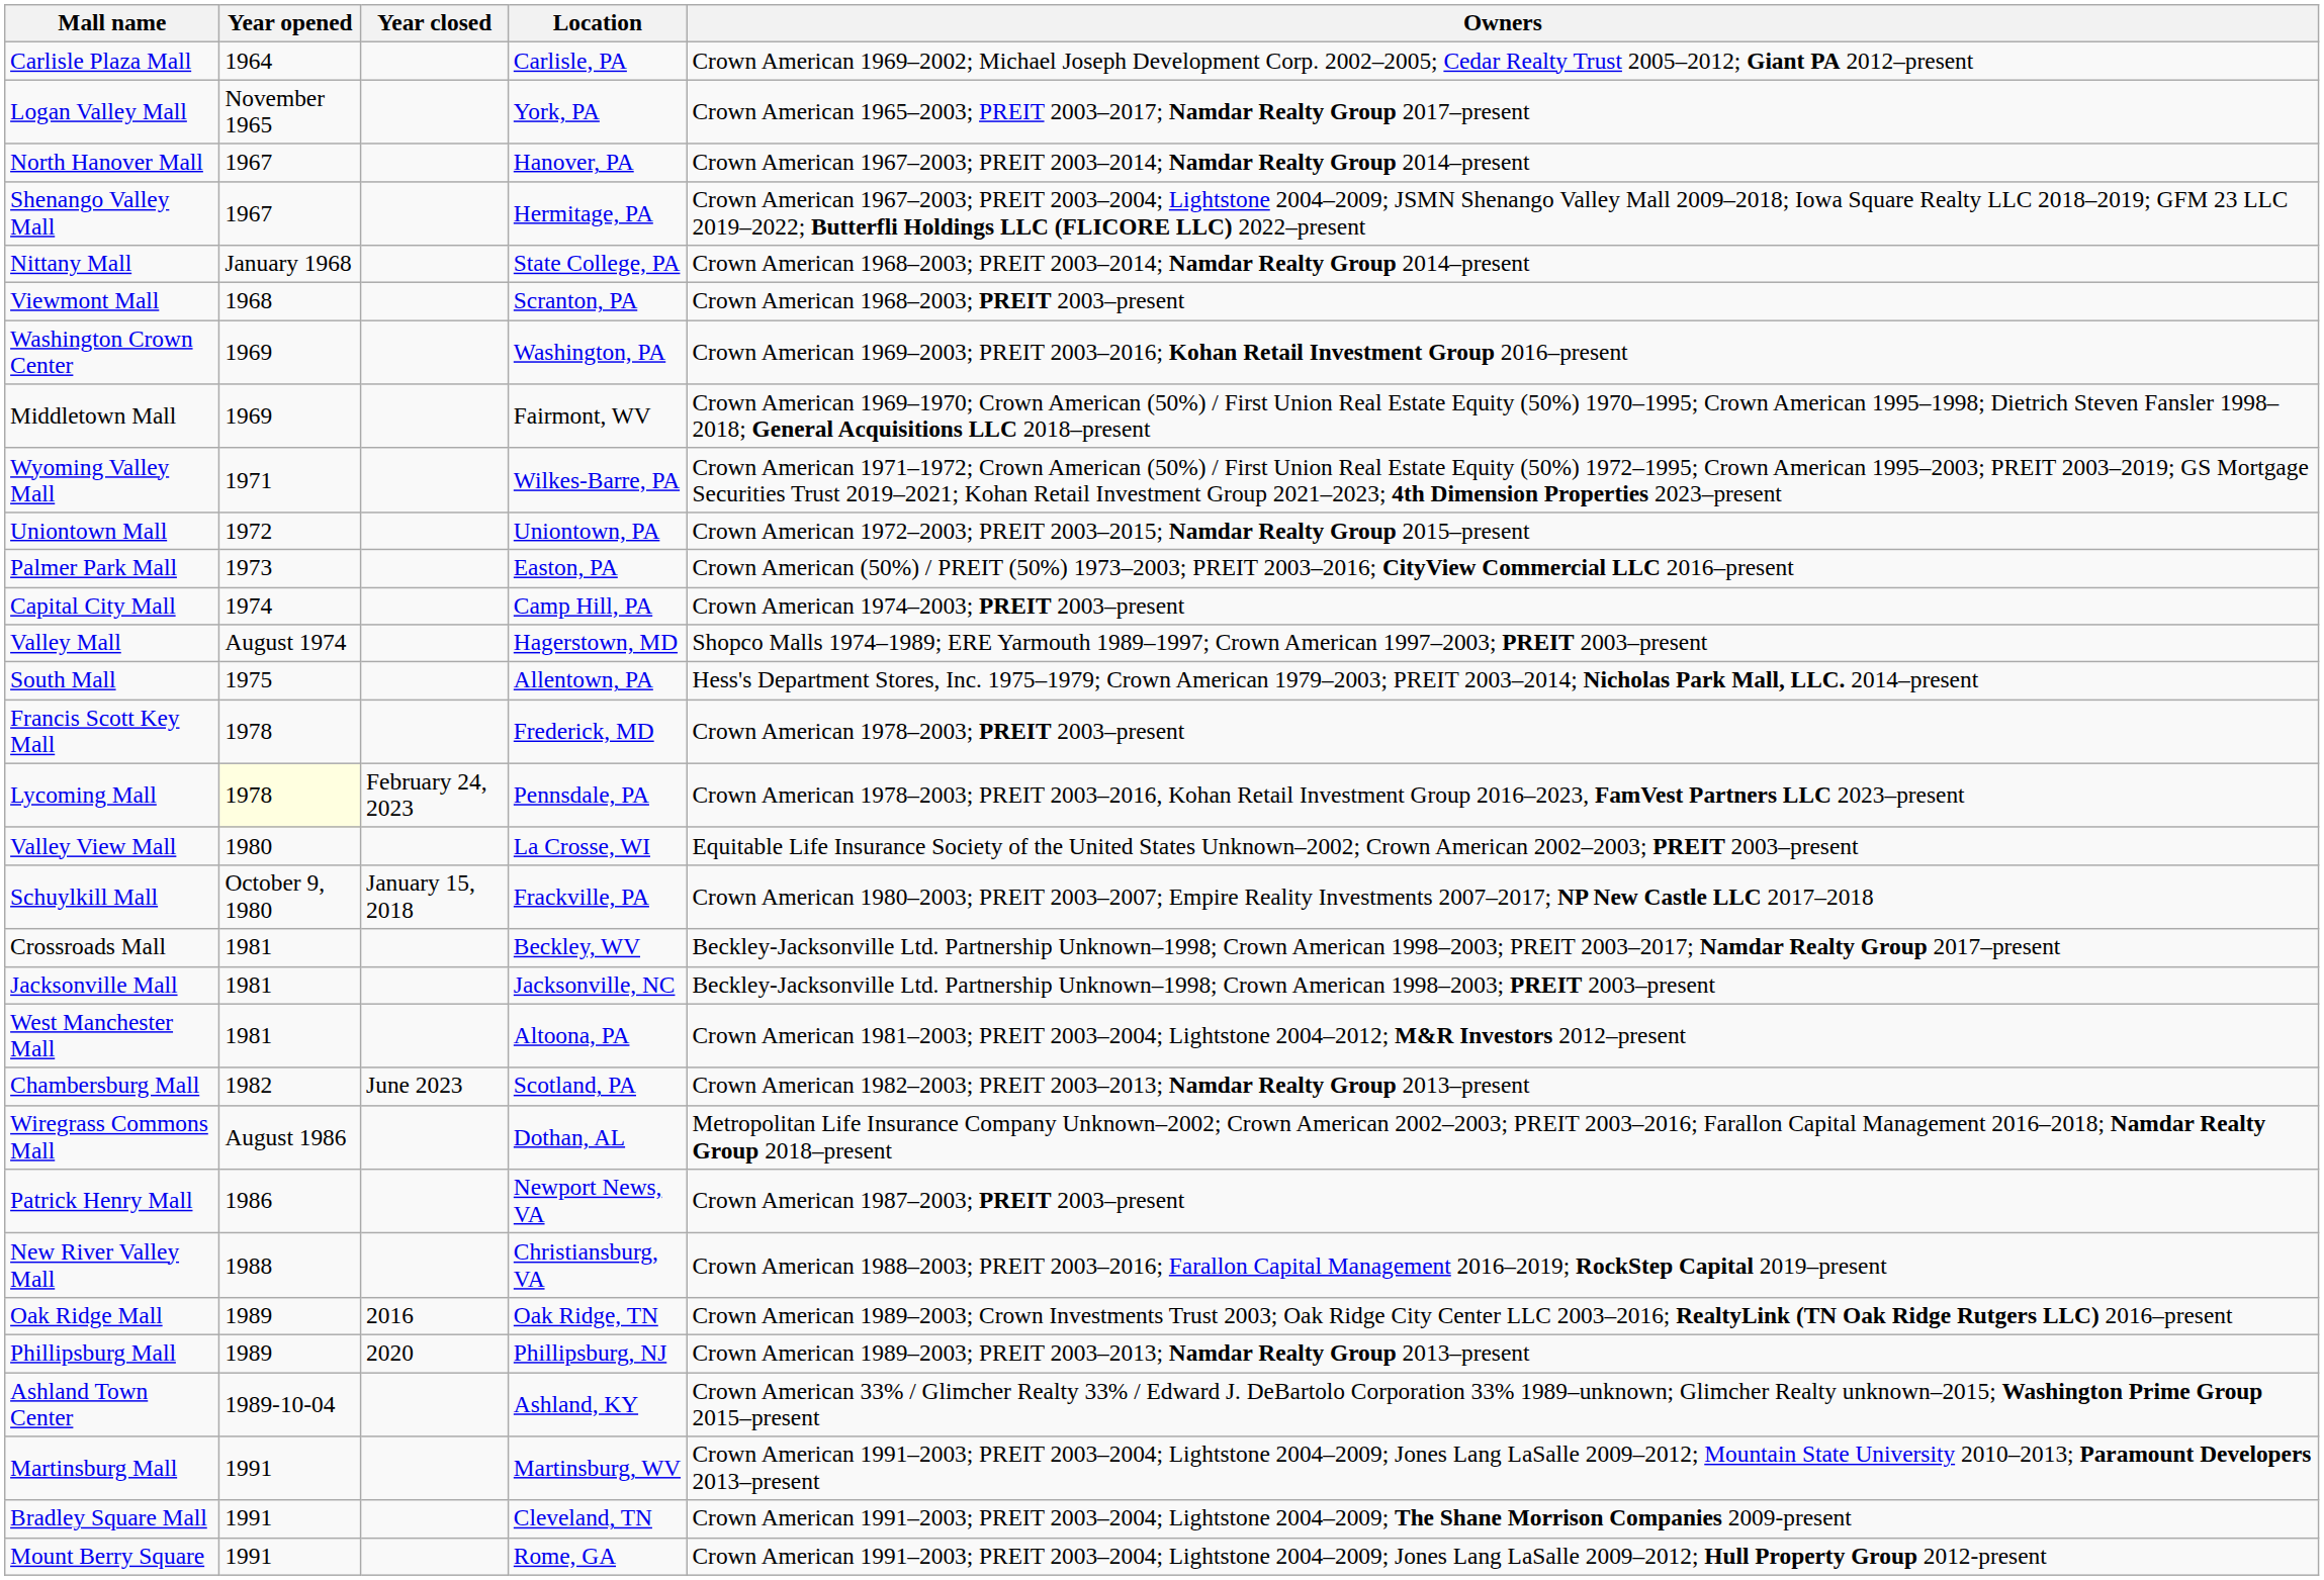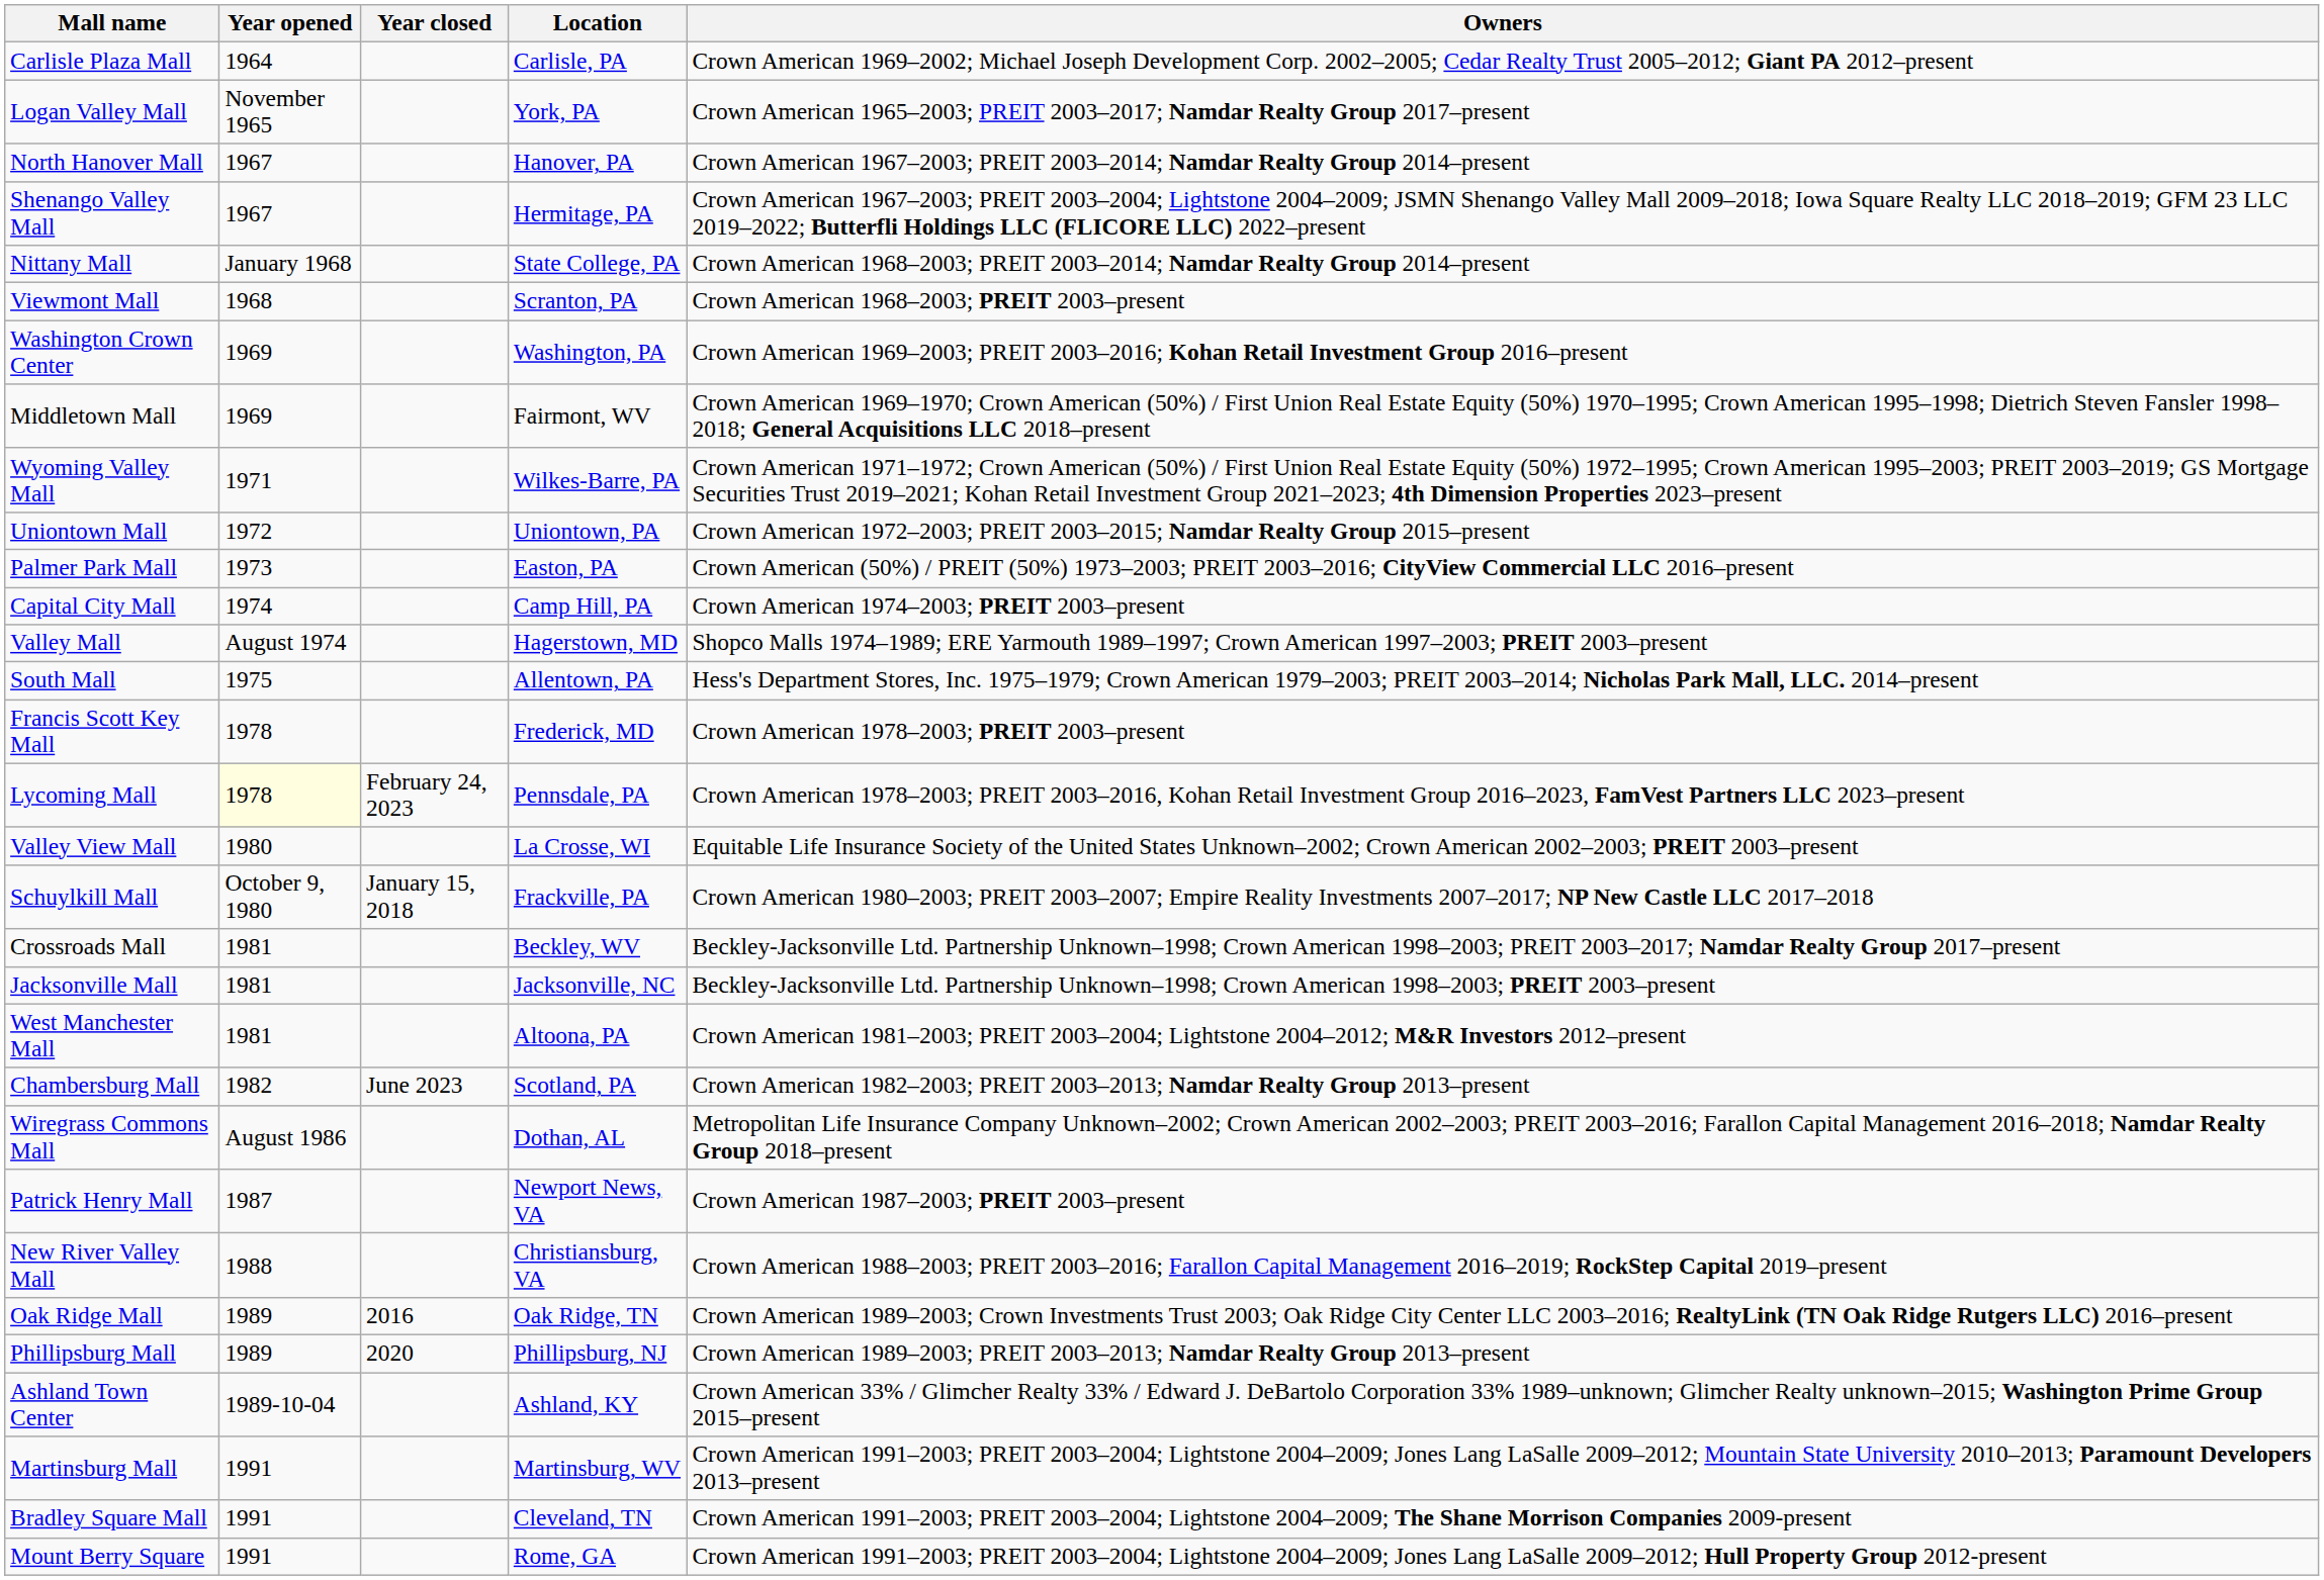Patrick Henry Mall | Year opened: 1986 -> 1987
